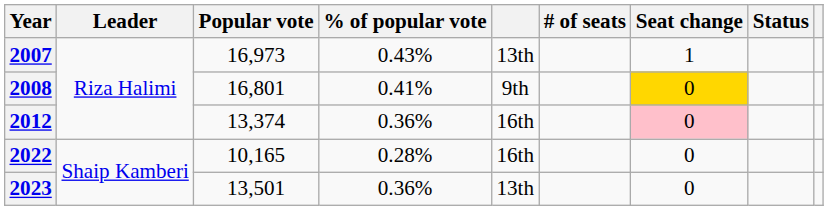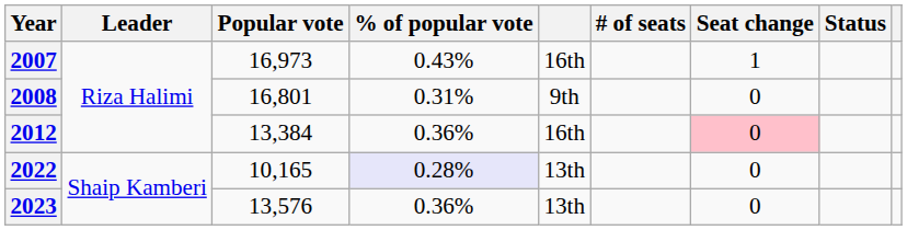2007 | column 5: 13th -> 16th
2008 | % of popular vote: 0.41% -> 0.31%
2008 | Seat change: gold background -> no background
2012 | Popular vote: 13,374 -> 13,384
2022 | % of popular vote: no background -> lavender background
2022 | column 5: 16th -> 13th
2023 | Popular vote: 13,501 -> 13,576
